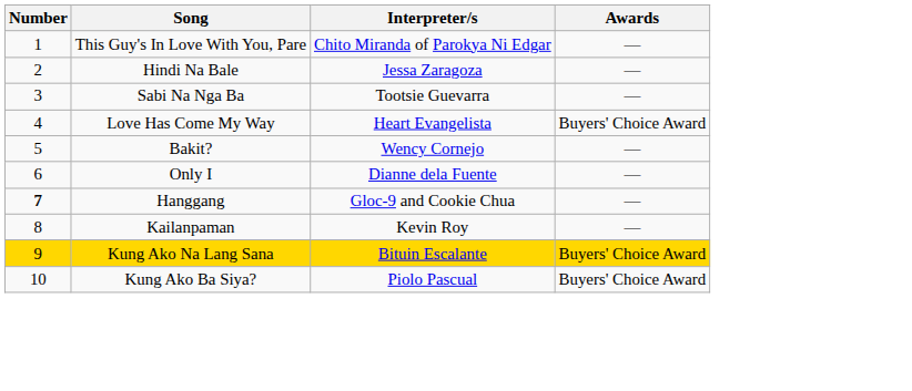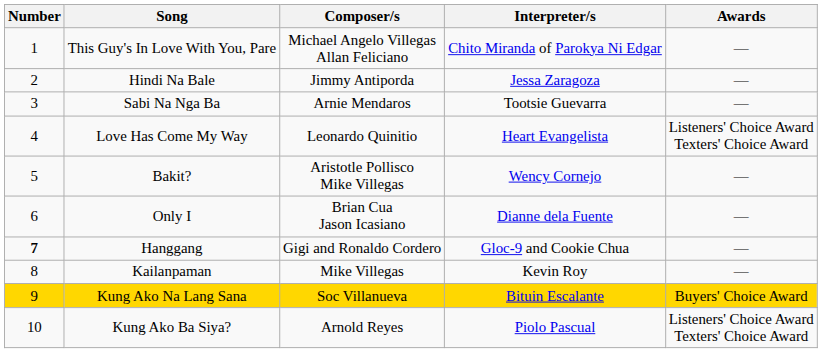+ column: Composer/s | Michael Angelo Villegas Allan Feliciano | Jimmy Antiporda | Arnie Mendaros | Leonardo Quinitio | Aristotle Pollisco Mike Villegas | Brian Cua Jason Icasiano | Gigi and Ronaldo Cordero | Mike Villegas | Soc Villanueva | Arnold Reyes
Love Has Come My Way | Awards: Buyers' Choice Award -> Listeners' Choice Award Texters' Choice Award
Kung Ako Ba Siya? | Awards: Buyers' Choice Award -> Listeners' Choice Award Texters' Choice Award
